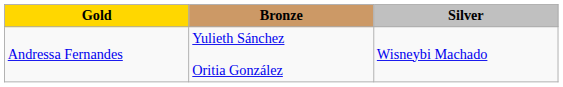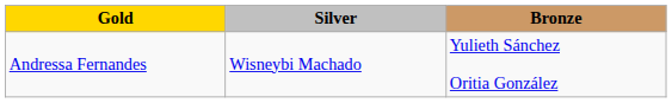columns swapped: Silver <-> Bronze
